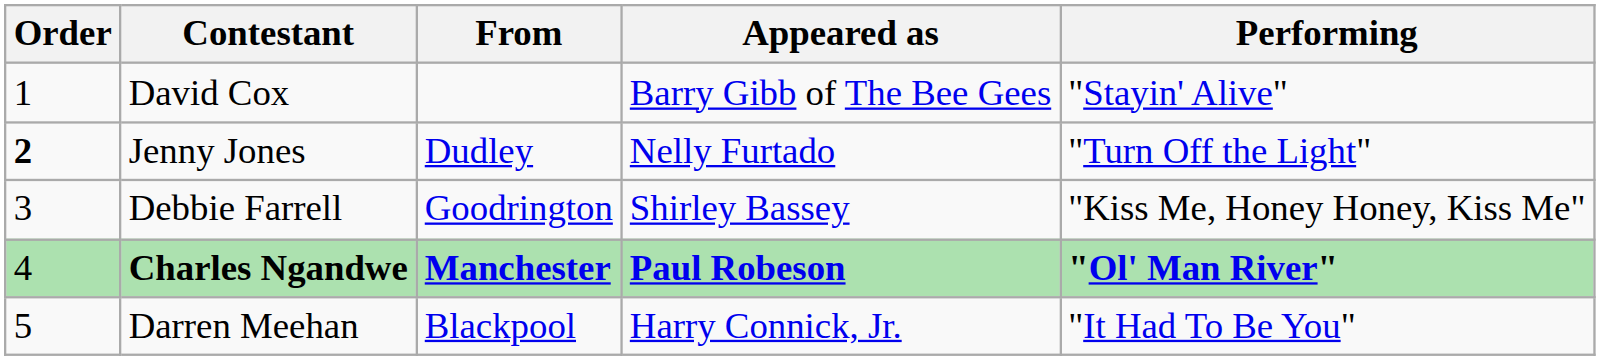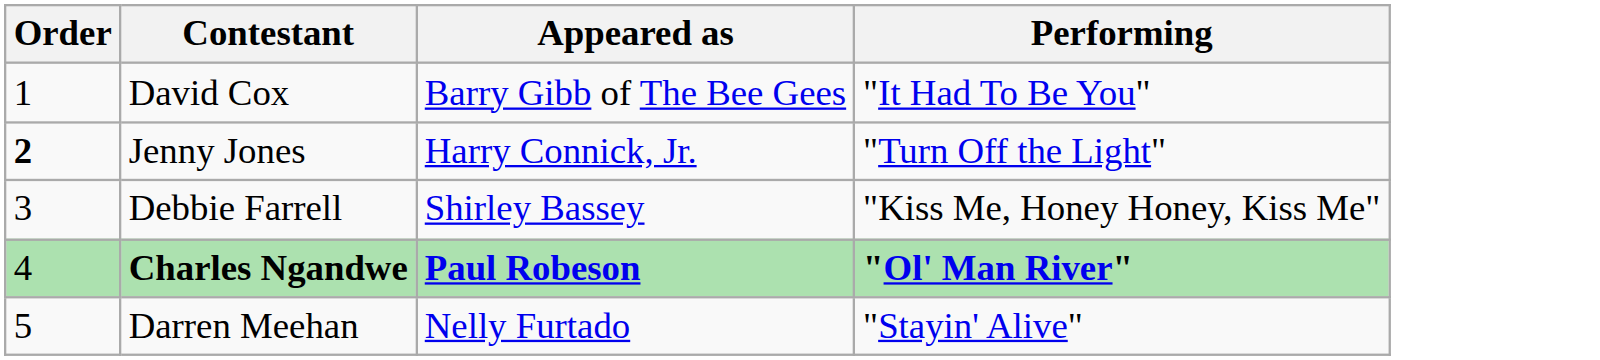- column: From | Dudley | Goodrington | Manchester | Blackpool
David Cox | Performing: "Stayin' Alive" -> "It Had To Be You"
Jenny Jones | Appeared as: Nelly Furtado -> Harry Connick, Jr.
Darren Meehan | Appeared as: Harry Connick, Jr. -> Nelly Furtado
Darren Meehan | Performing: "It Had To Be You" -> "Stayin' Alive"
